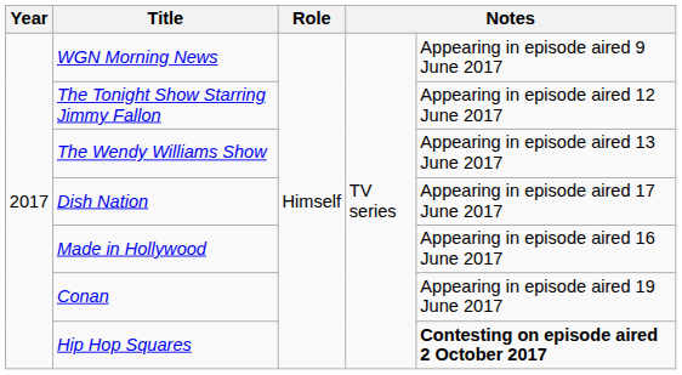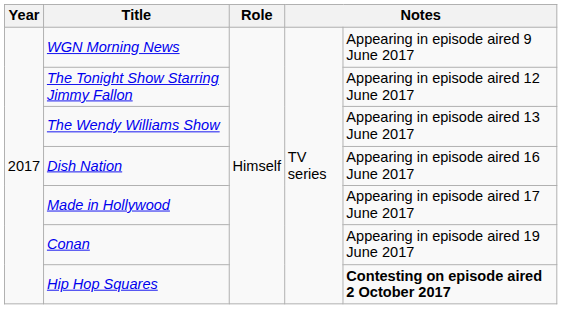Dish Nation | column 5: Appearing in episode aired 17 June 2017 -> Appearing in episode aired 16 June 2017
Made in Hollywood | column 5: Appearing in episode aired 16 June 2017 -> Appearing in episode aired 17 June 2017
